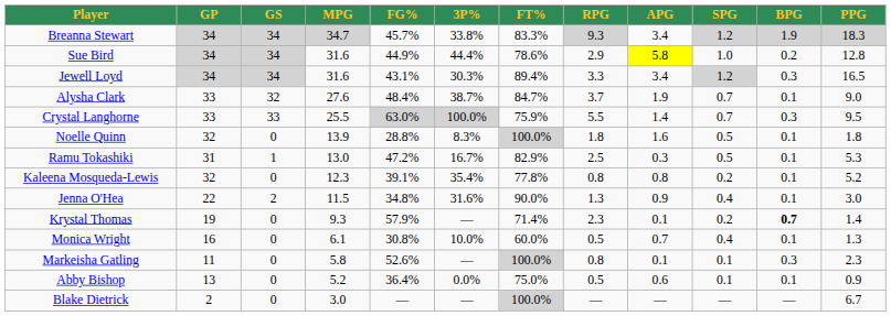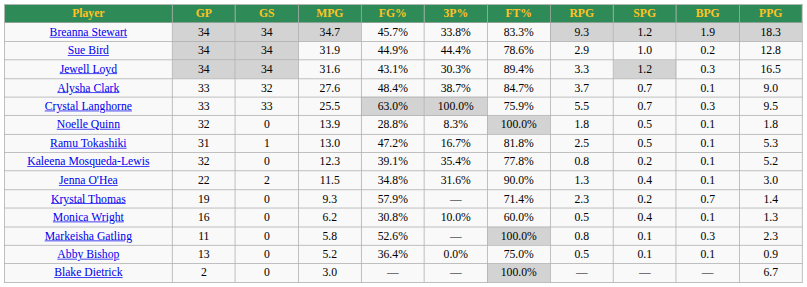- column: APG | 3.4 | 5.8 | 3.4 | 1.9 | 1.4 | 1.6 | 0.3 | 0.8 | 0.9 | 0.1 | 0.7 | 0.1 | 0.6 | —
Sue Bird | MPG: 31.6 -> 31.9
Ramu Tokashiki | FT%: 82.9% -> 81.8%
Krystal Thomas | BPG: bold -> normal
Monica Wright | MPG: 6.1 -> 6.2
